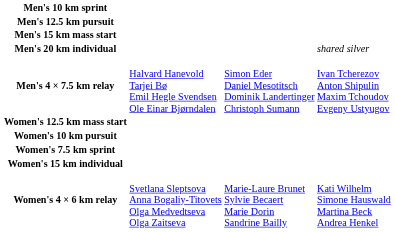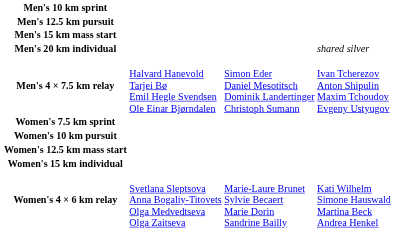rows swapped: Women's 7.5 km sprint <-> Women's 12.5 km mass start
